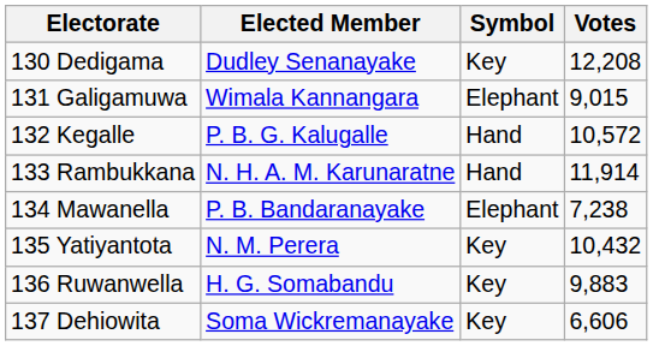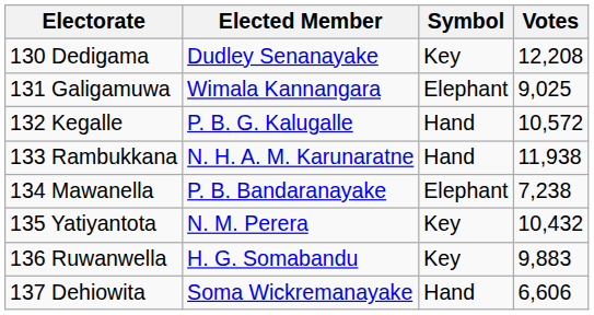131 Galigamuwa | Votes: 9,015 -> 9,025
133 Rambukkana | Votes: 11,914 -> 11,938
137 Dehiowita | Symbol: Key -> Hand
